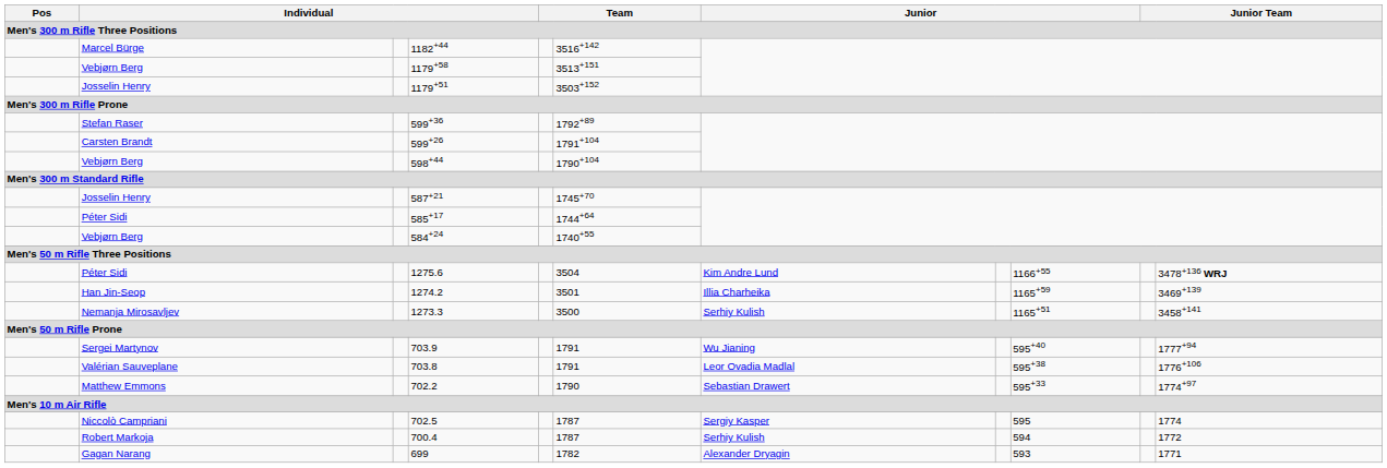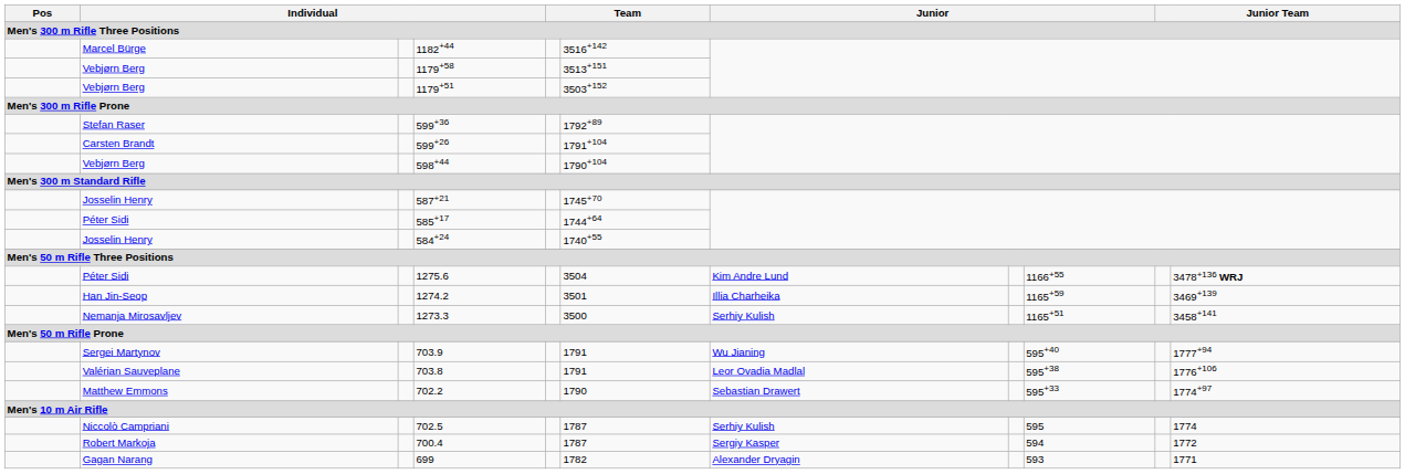1179+51 | column 2: Josselin Henry -> Vebjørn Berg
584+24 | column 2: Vebjørn Berg -> Josselin Henry
702.5 | column 7: Sergiy Kasper -> Serhiy Kulish
700.4 | column 7: Serhiy Kulish -> Sergiy Kasper
